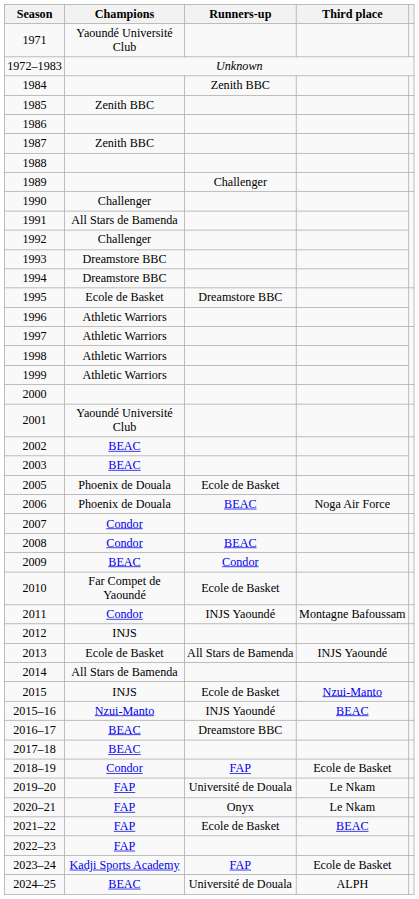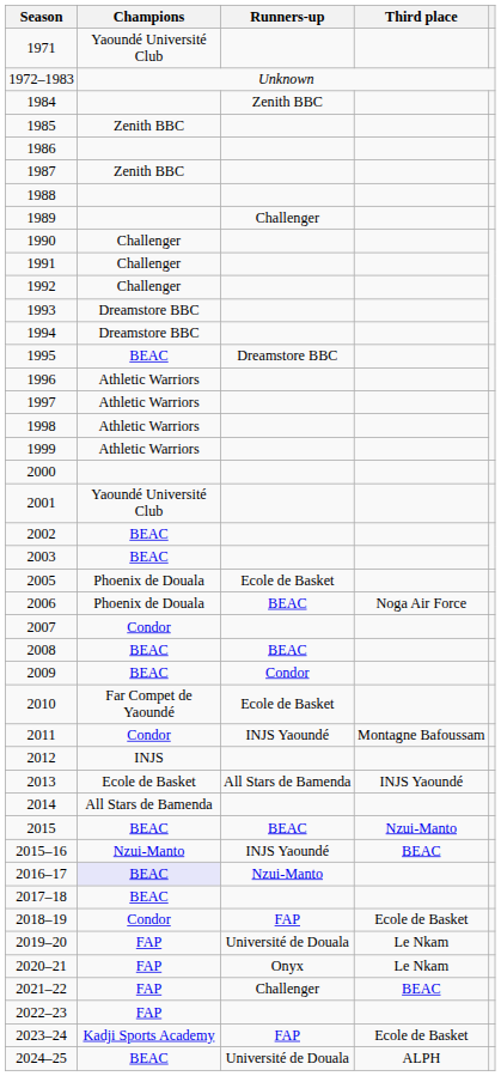1991 | Champions: All Stars de Bamenda -> Challenger
1995 | Champions: Ecole de Basket -> BEAC
2008 | Champions: Condor -> BEAC
2015 | Champions: INJS -> BEAC
2015 | Runners-up: Ecole de Basket -> BEAC
2016–17 | Champions: no background -> lavender background
2016–17 | Runners-up: Dreamstore BBC -> Nzui-Manto
2021–22 | Runners-up: Ecole de Basket -> Challenger
